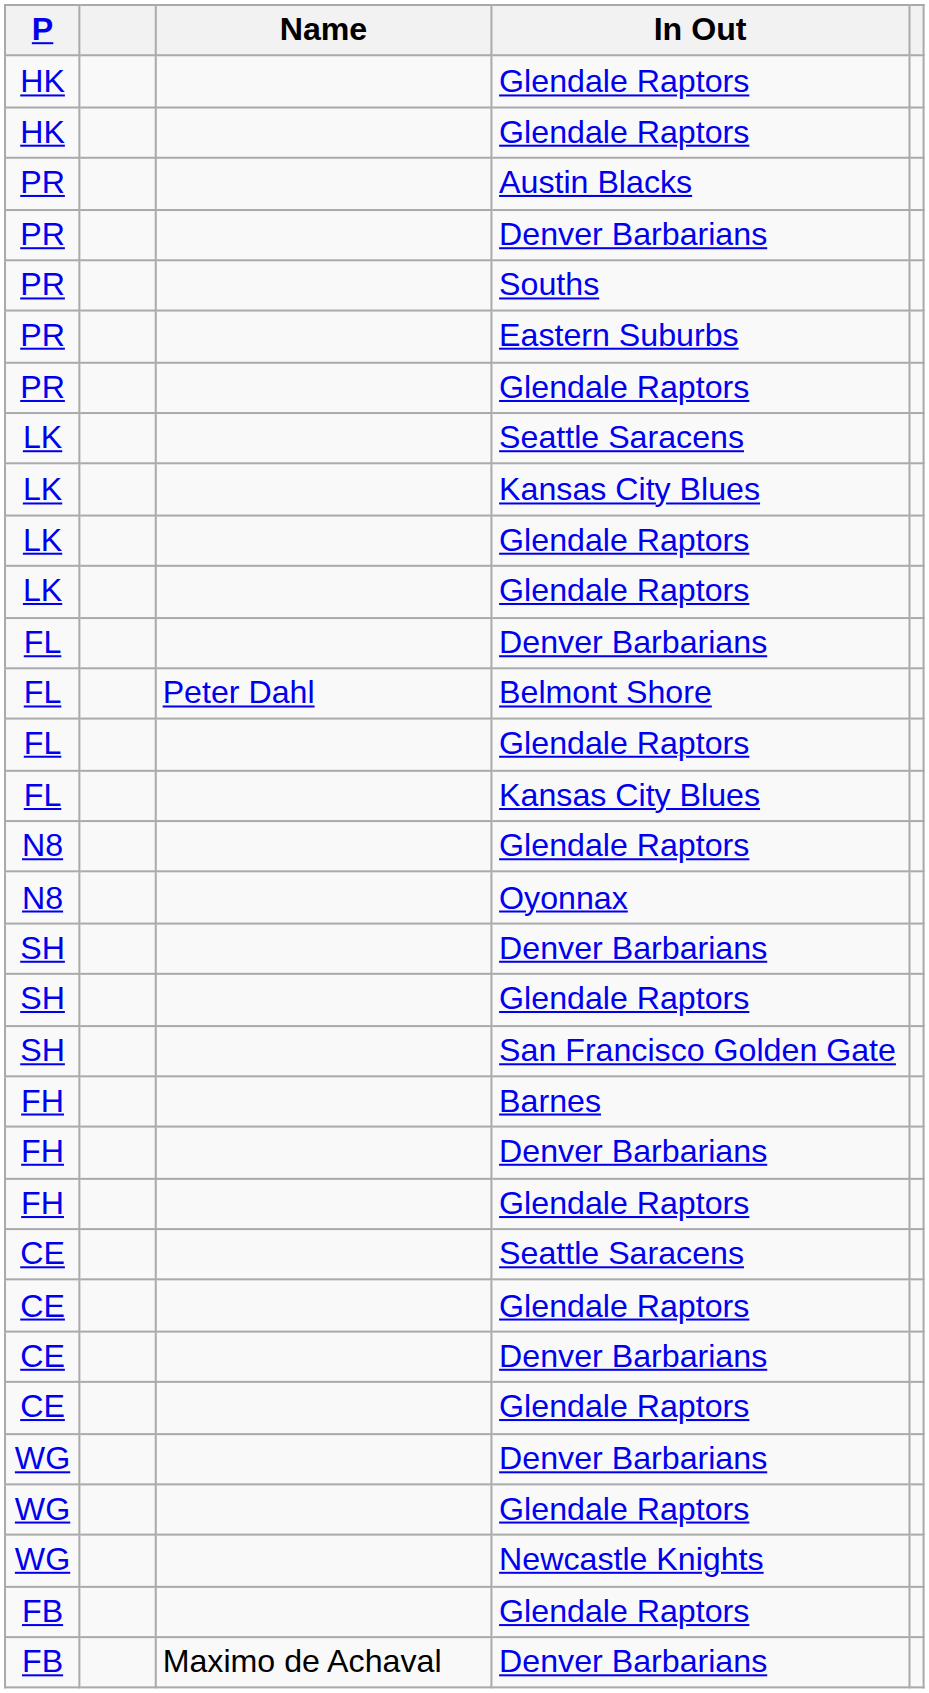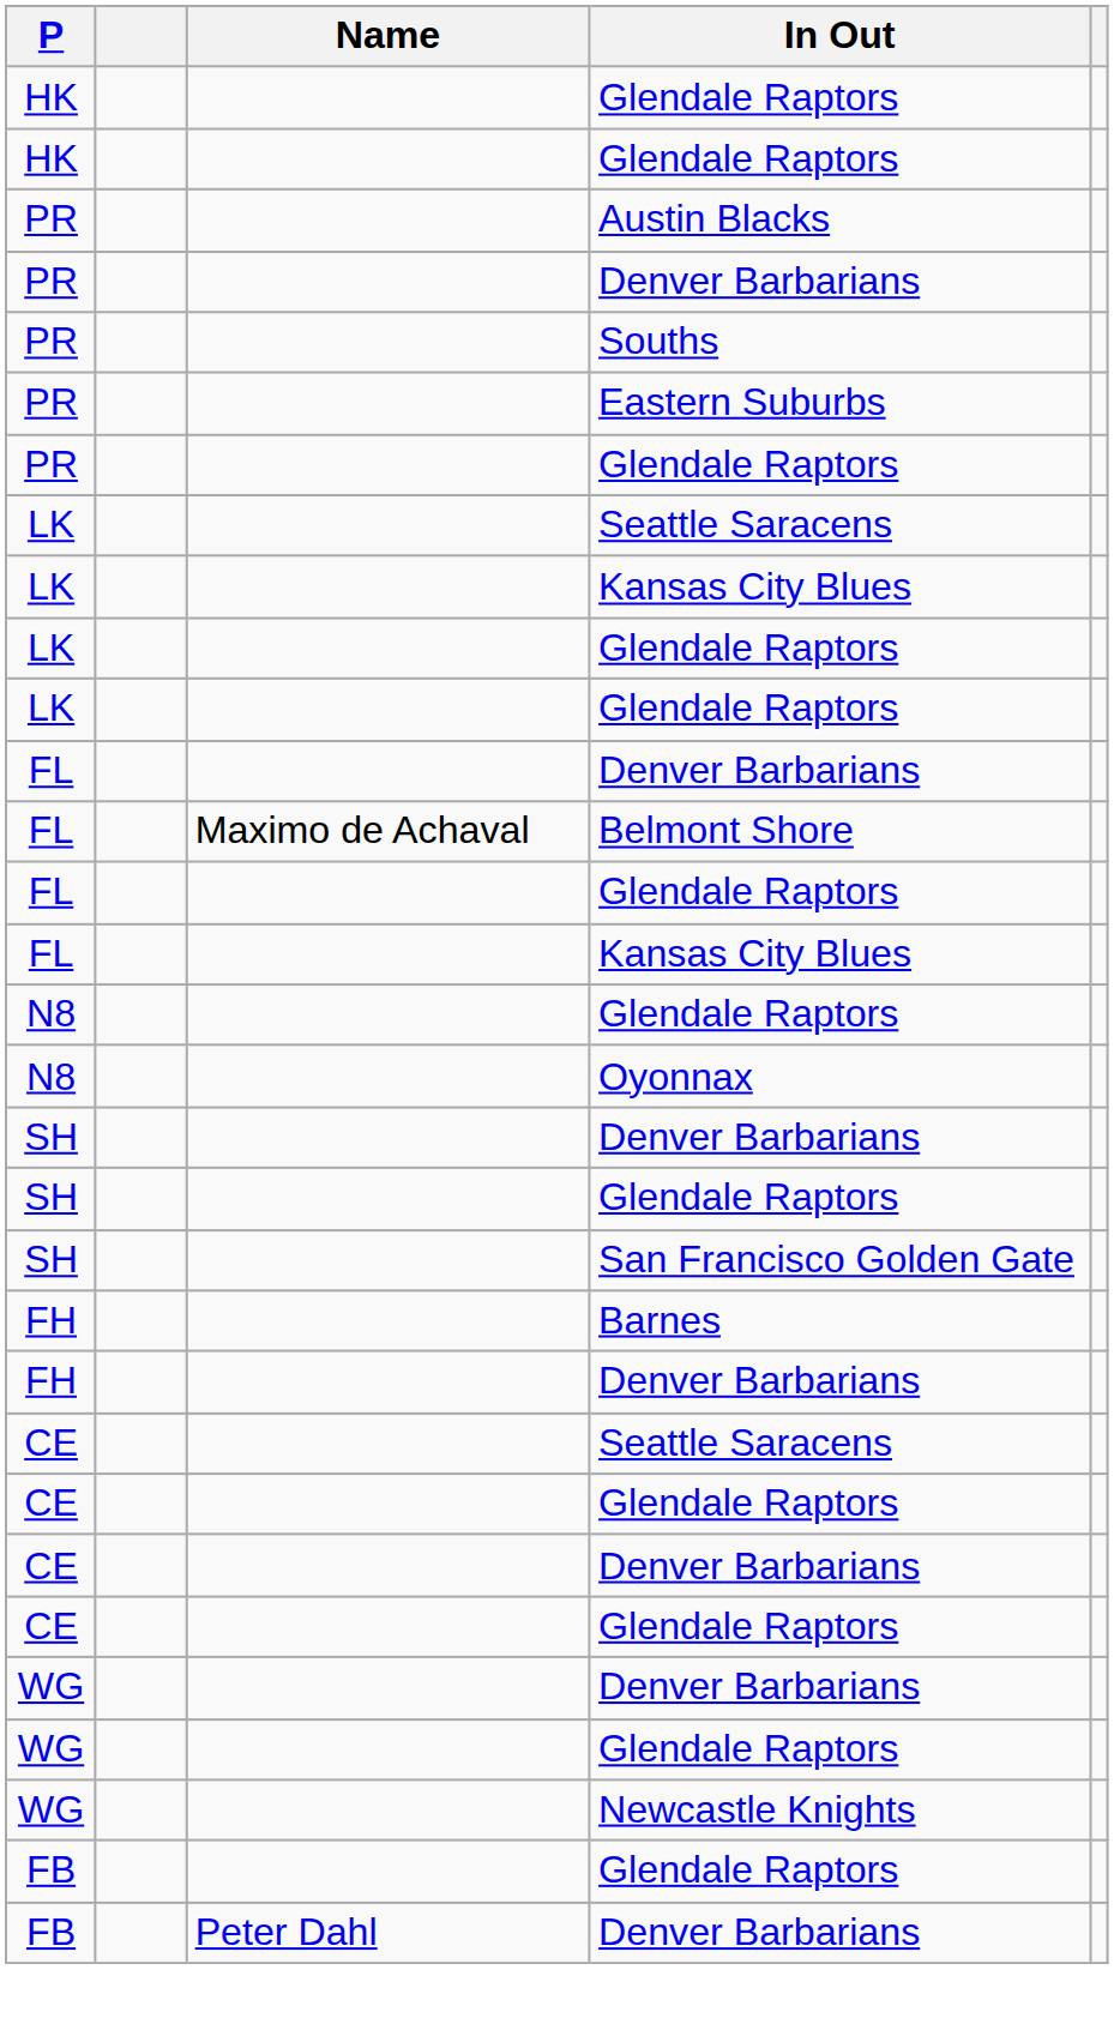Belmont Shore | Name: Peter Dahl -> Maximo de Achaval
- row: FH | Glendale Raptors
FB / Denver Barbarians | Name: Maximo de Achaval -> Peter Dahl
